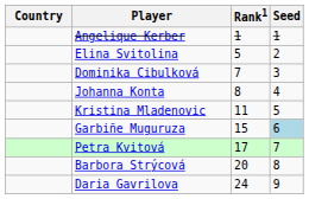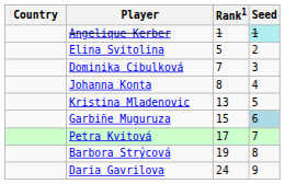Angelique Kerber | Seed: no background -> paleturquoise background
Kristina Mladenovic | Rank1: 11 -> 13
Barbora Strýcová | Rank1: 20 -> 19
